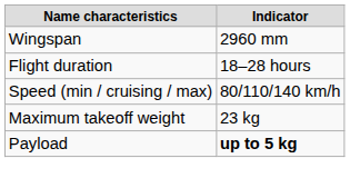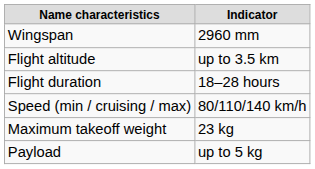+ row: Flight altitude | up to 3.5 km
Payload | column 2: bold -> normal
